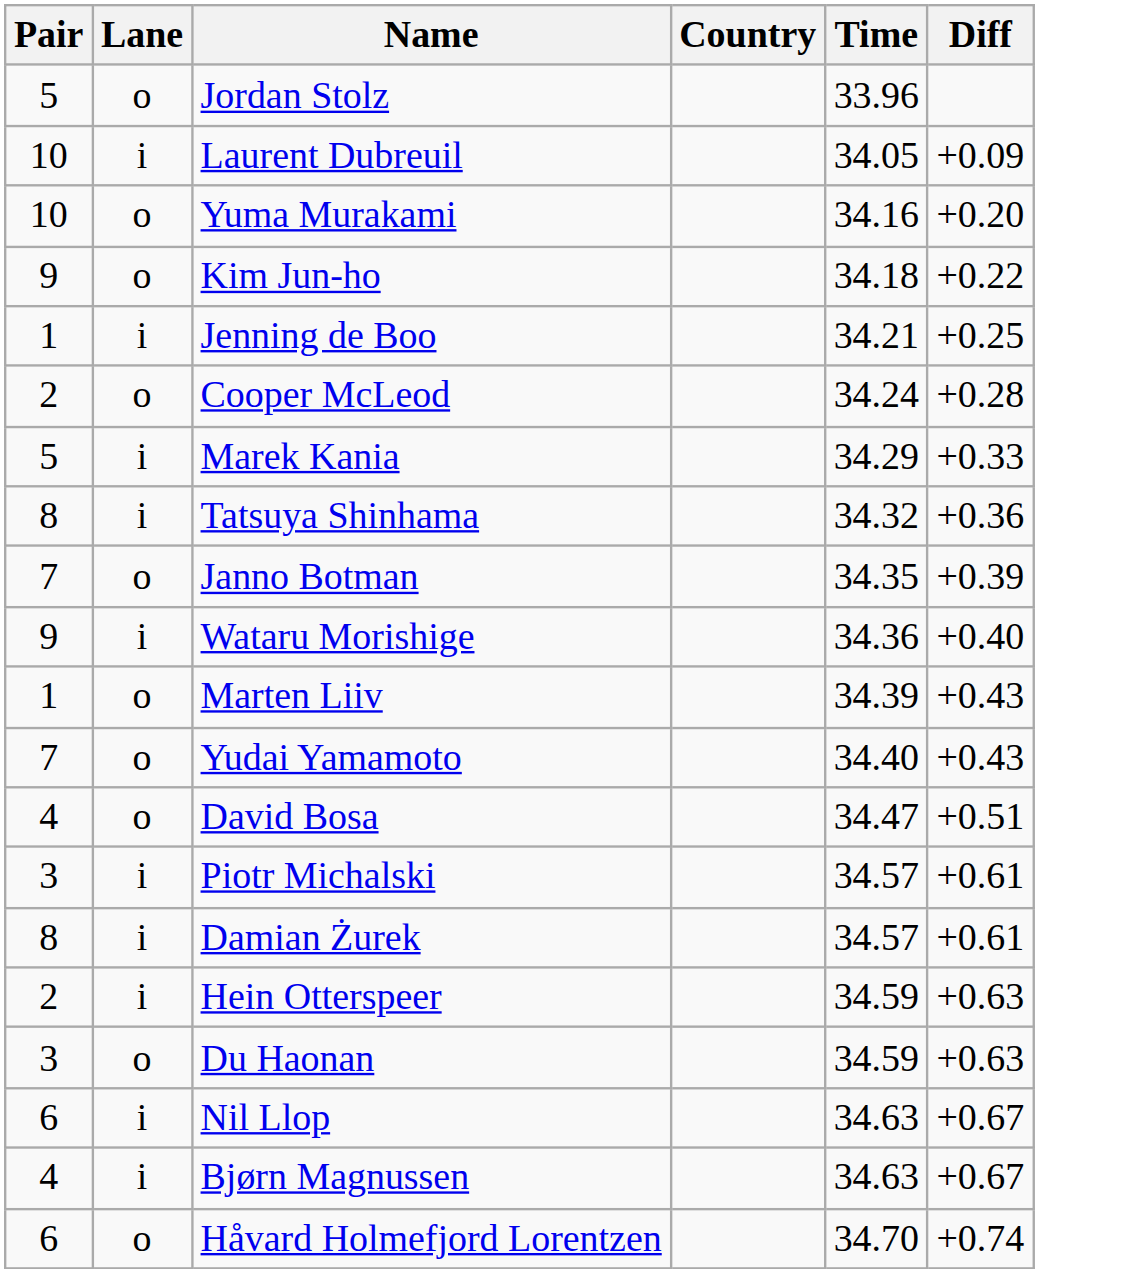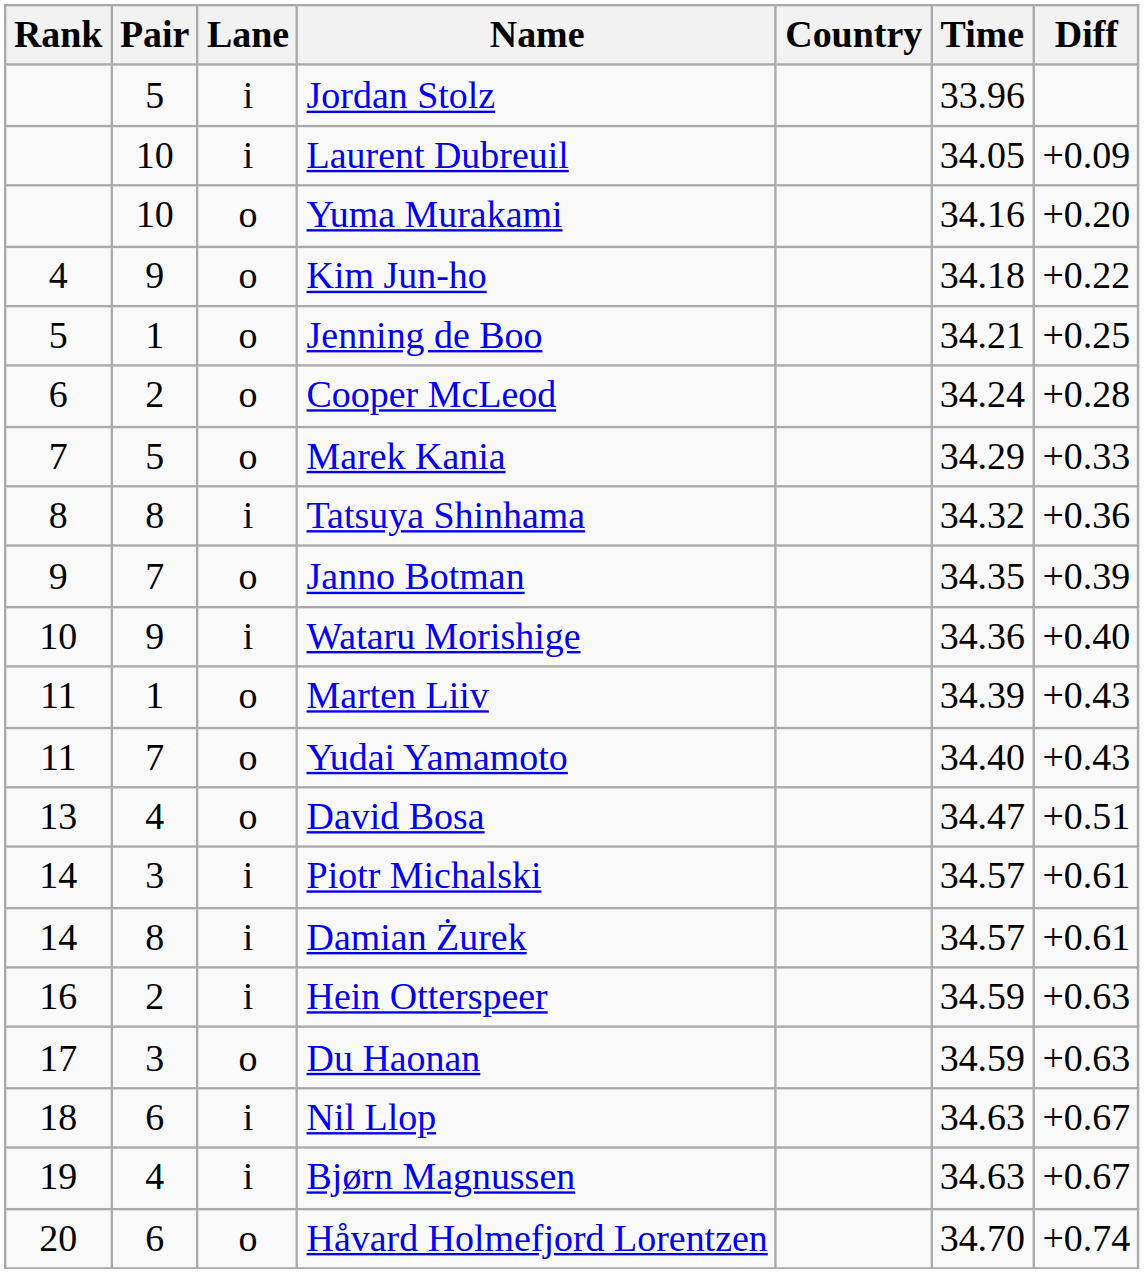+ column: Rank | 4 | 5 | 6 | 7 | 8 | 9 | 10 | 11 | 11 | 13 | 14 | 14 | 16 | 17 | 18 | 19 | 20
Jordan Stolz | Lane: o -> i
Jenning de Boo | Lane: i -> o
Marek Kania | Lane: i -> o
